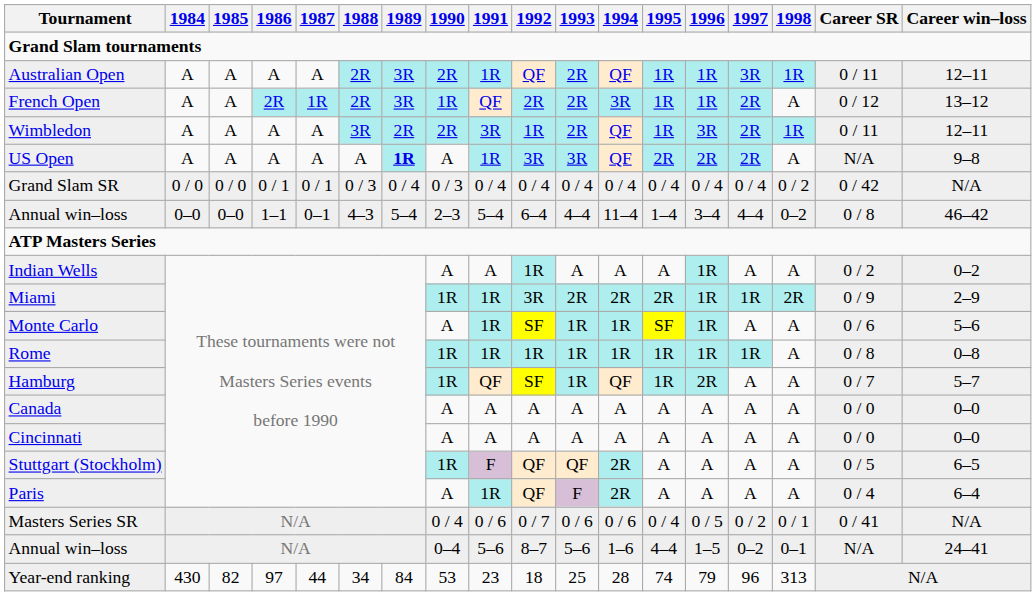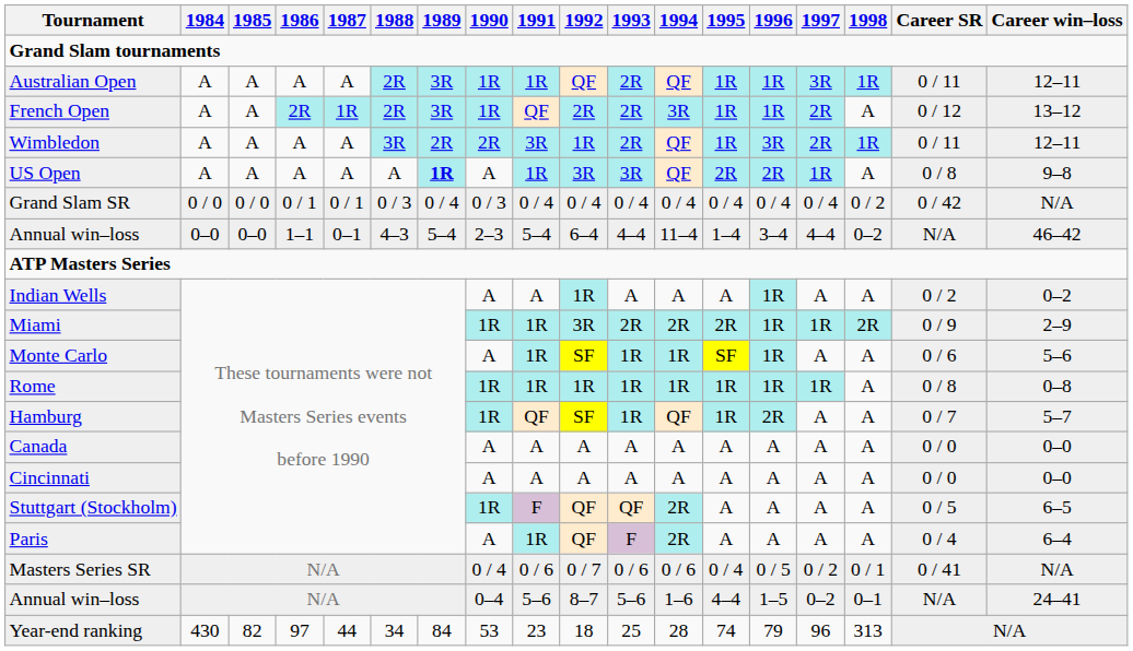Australian Open | 1990: 2R -> 1R
US Open | 1997: 2R -> 1R
US Open | Career SR: N/A -> 0 / 8
Annual win–loss / 1–1 | Career SR: 0 / 8 -> N/A
